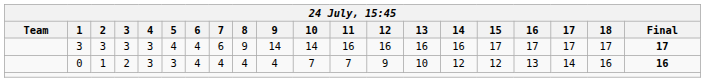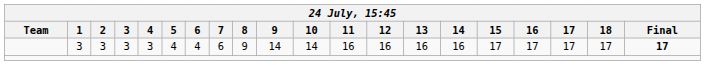- row: 0 | 1 | 2 | 3 | 3 | 4 | 4 | 4 | 4 | 7 | 7 | 9 | 10 | 12 | 12 | 13 | 14 | 16 | 16
